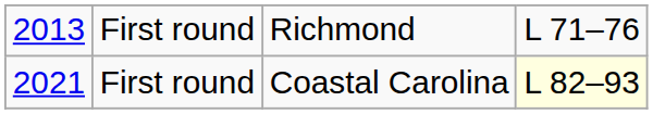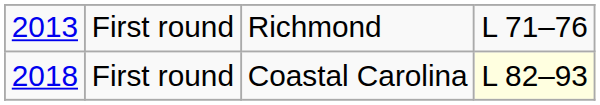First round / Coastal Carolina | column 1: 2021 -> 2018
